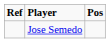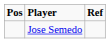columns swapped: Pos <-> Ref
